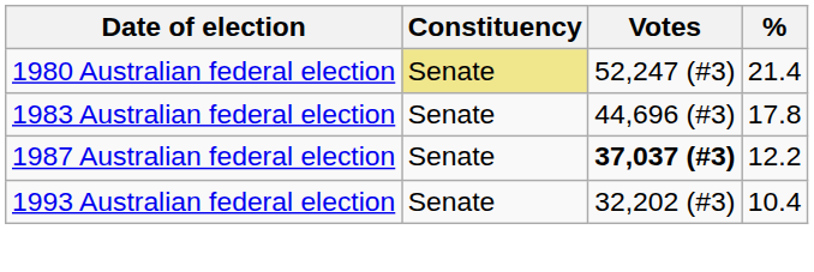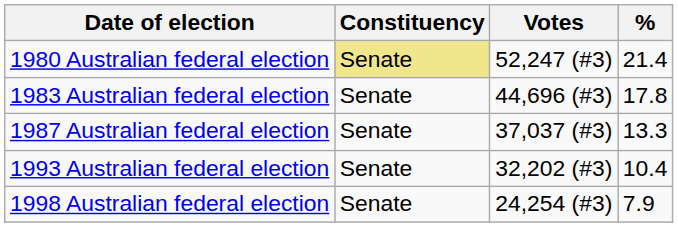1987 Australian federal election | Votes: bold -> normal
1987 Australian federal election | %: 12.2 -> 13.3
+ row: 1998 Australian federal election | Senate | 24,254 (#3) | 7.9
